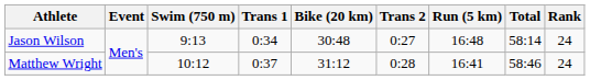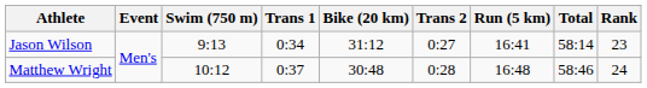Jason Wilson | Bike (20 km): 30:48 -> 31:12
Jason Wilson | Run (5 km): 16:48 -> 16:41
Jason Wilson | Rank: 24 -> 23
Matthew Wright | Bike (20 km): 31:12 -> 30:48
Matthew Wright | Run (5 km): 16:41 -> 16:48
